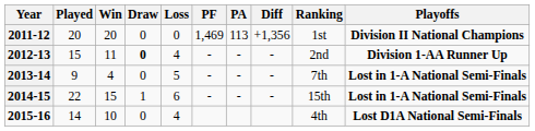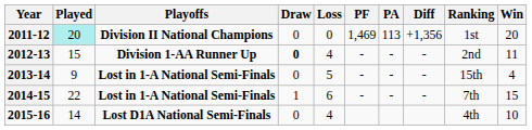columns swapped: Win <-> Playoffs
2011-12 | Played: no background -> paleturquoise background
2013-14 | Ranking: 7th -> 15th
2014-15 | Ranking: 15th -> 7th
